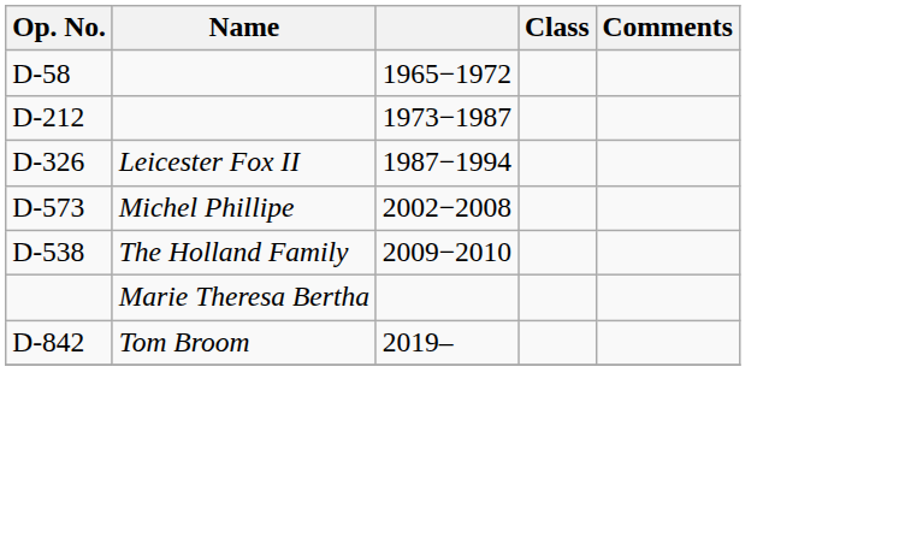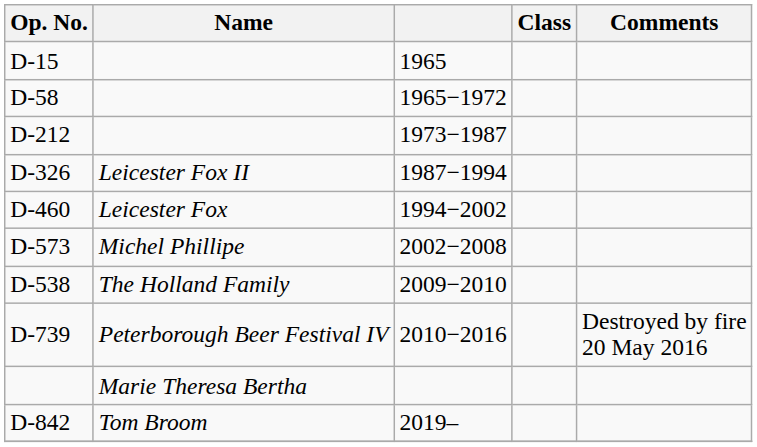+ row: D-15 | 1965
+ row: D-460 | Leicester Fox | 1994−2002
+ row: D-739 | Peterborough Beer Festival IV | 2010−2016 | Destroyed by fire 20 May 2016
